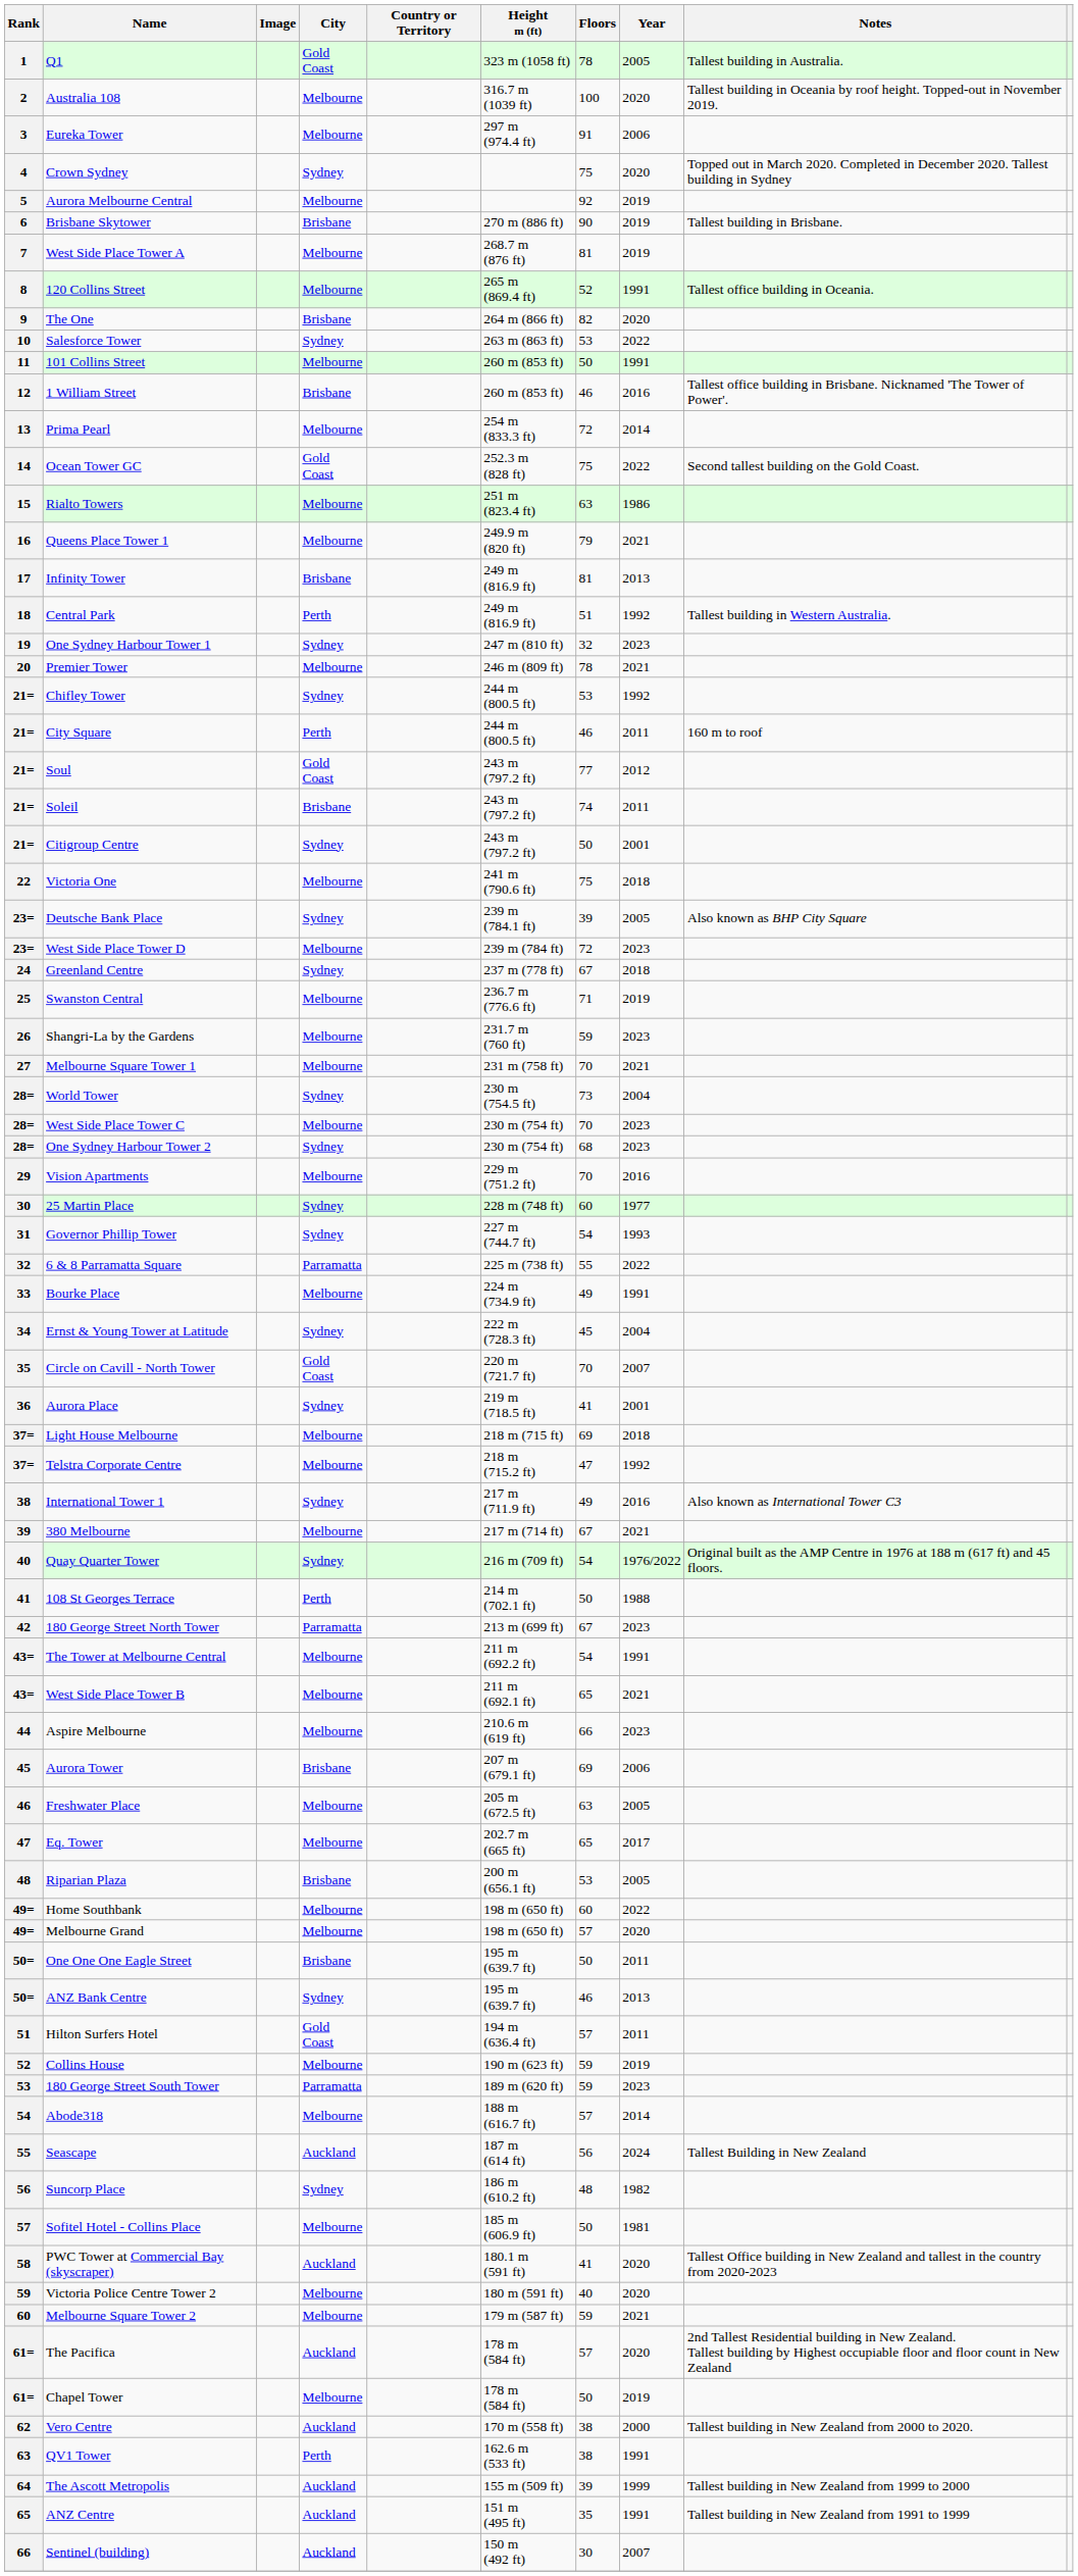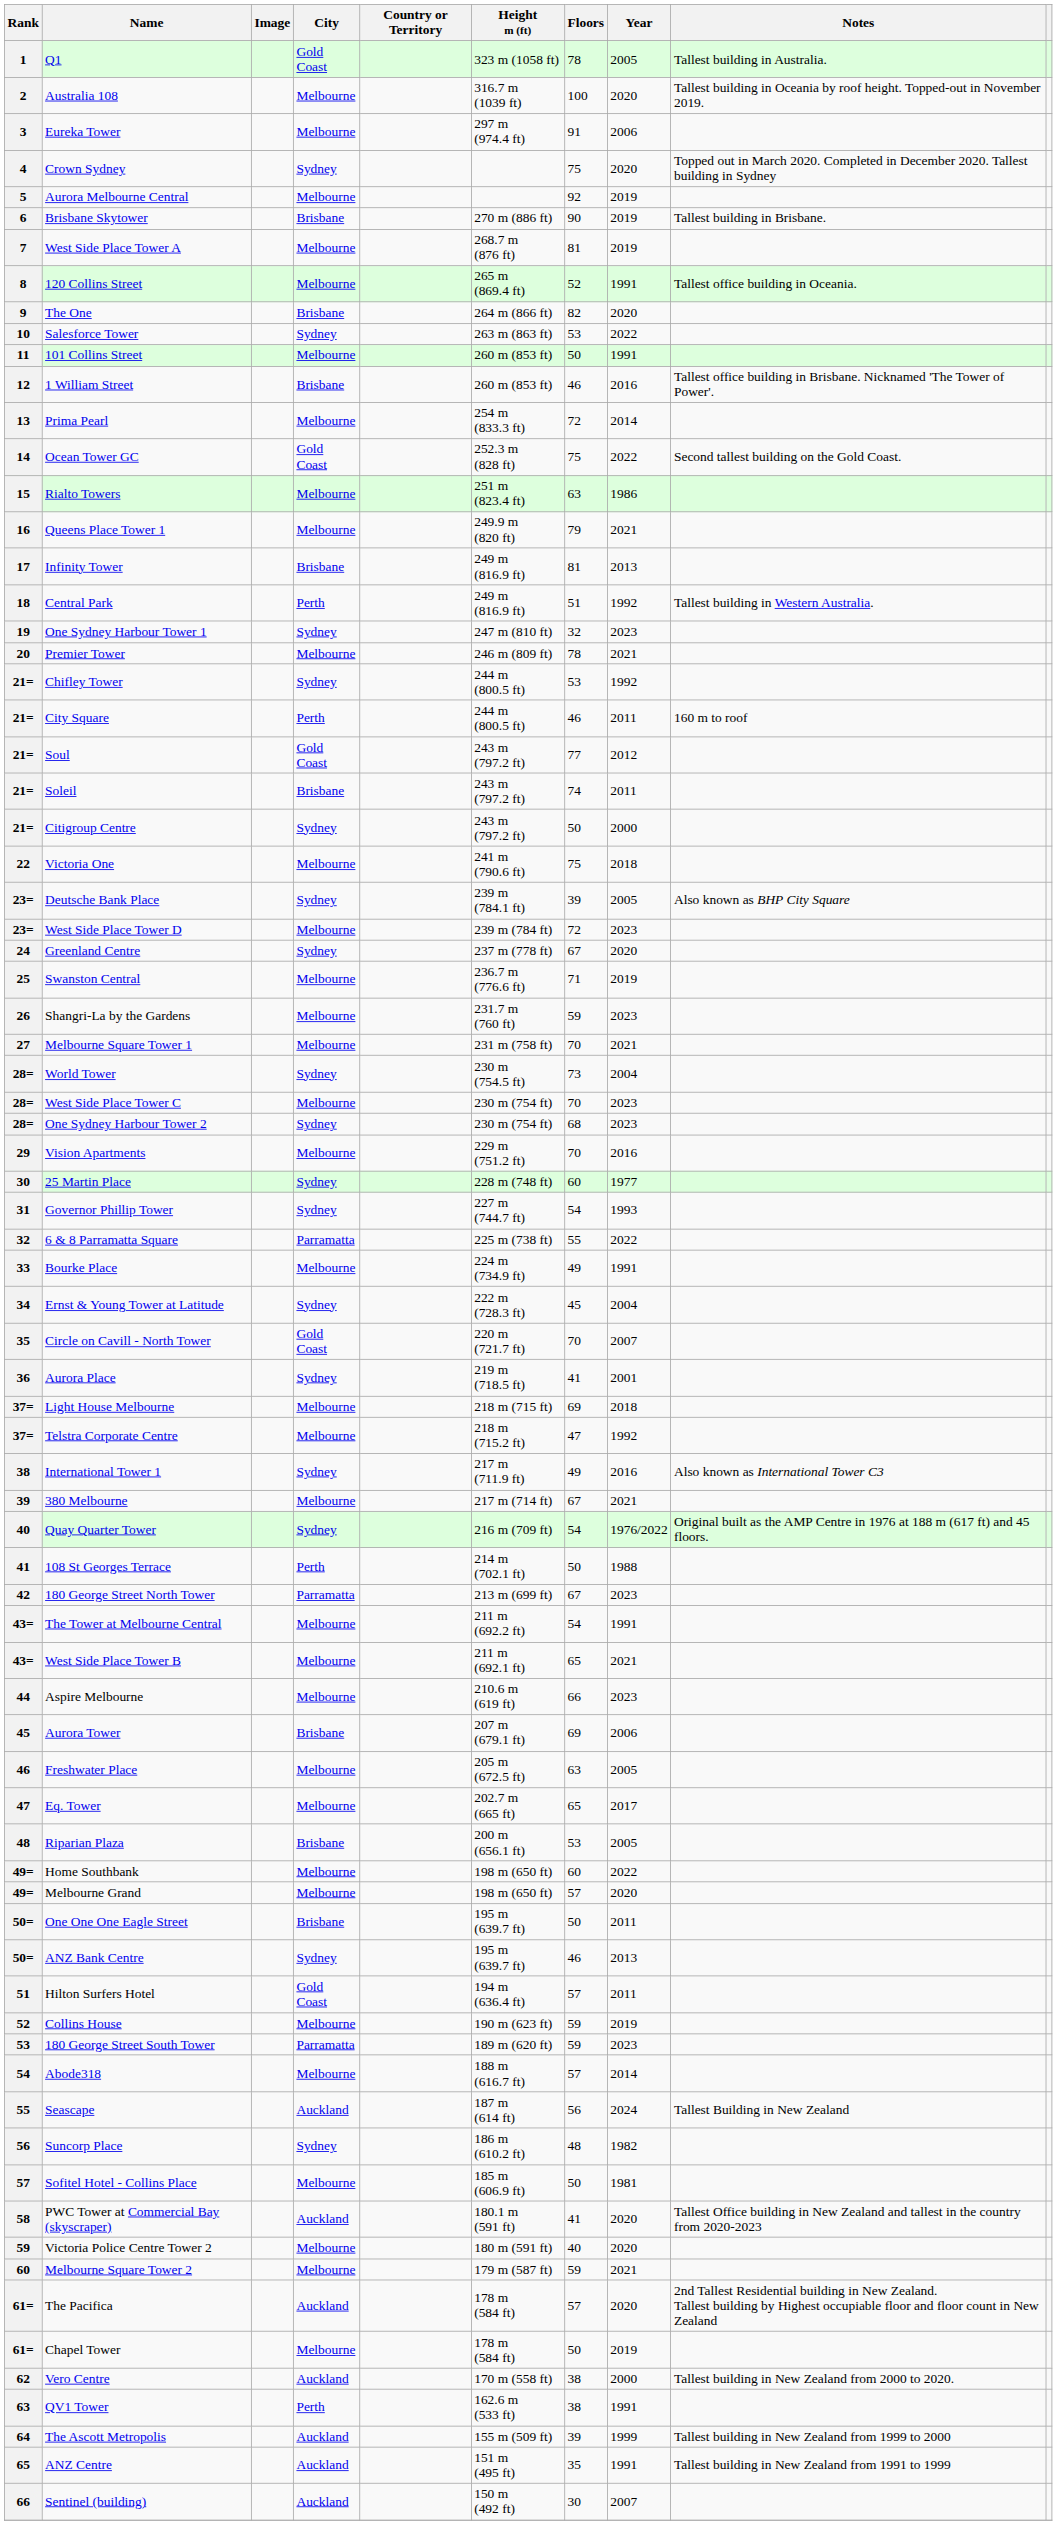Citigroup Centre | Year: 2001 -> 2000
Greenland Centre | Year: 2018 -> 2020
